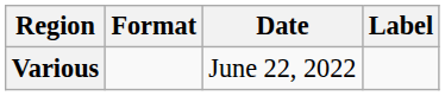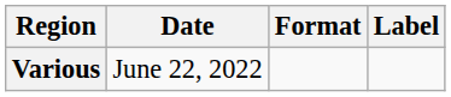columns swapped: Date <-> Format
